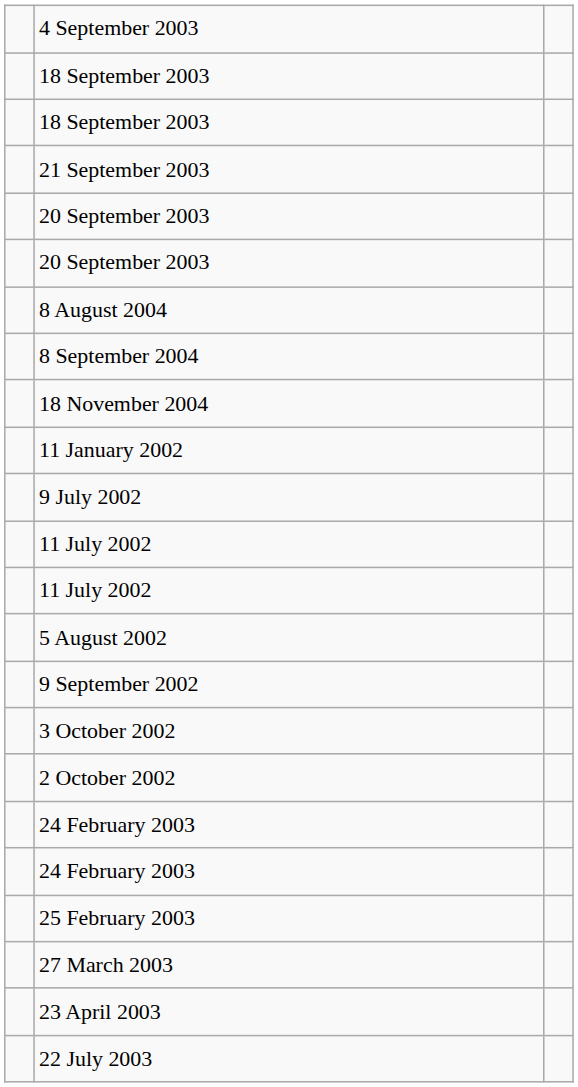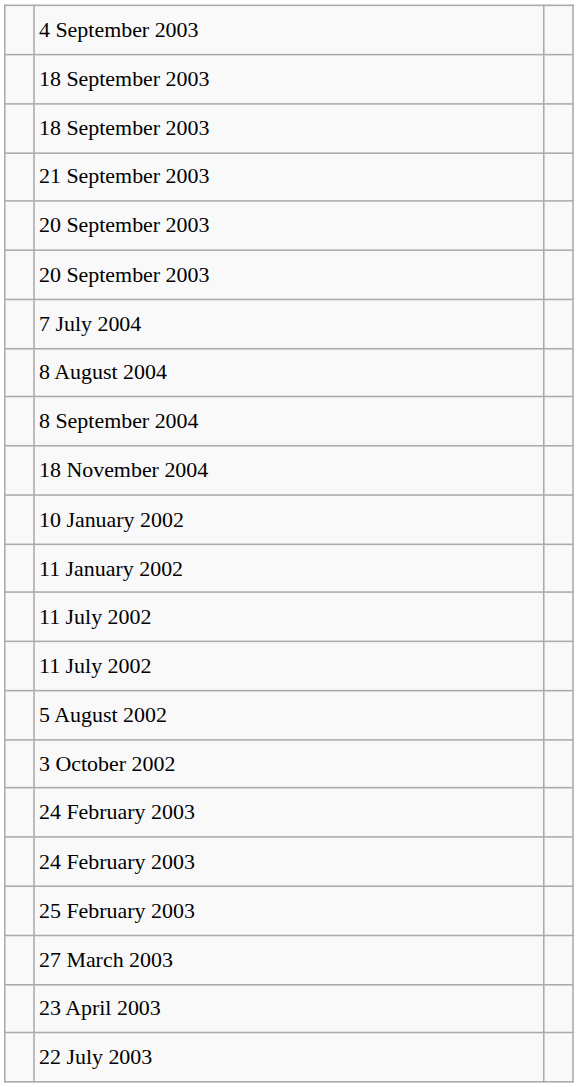+ row: 7 July 2004
+ row: 10 January 2002
- row: 9 July 2002
- row: 9 September 2002
- row: 2 October 2002
